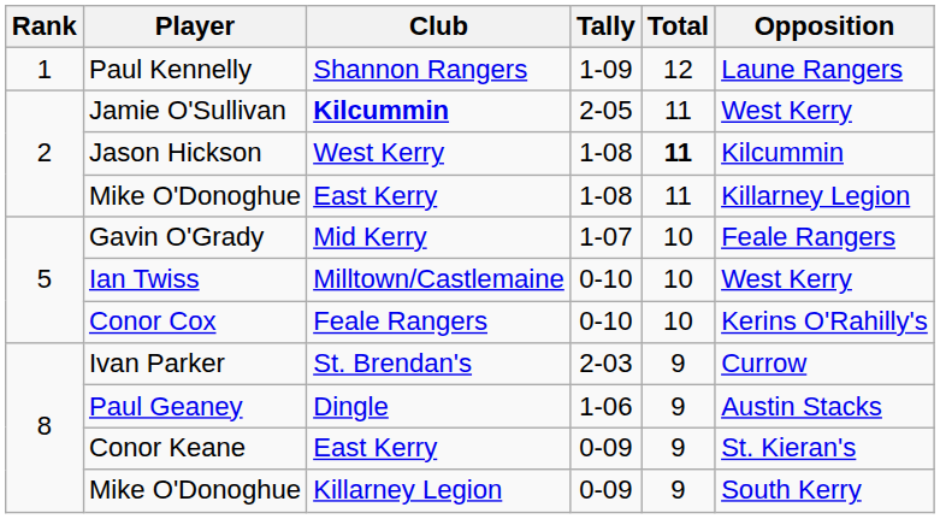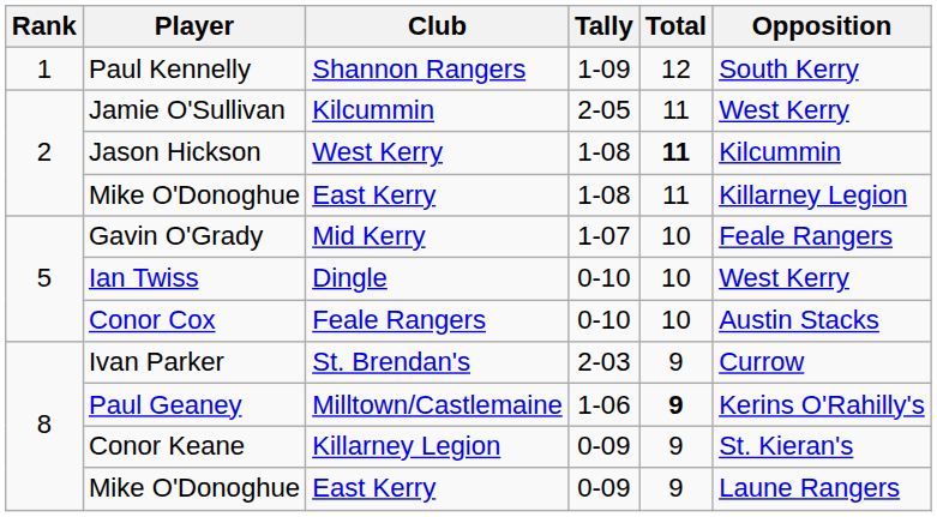Paul Kennelly | Opposition: Laune Rangers -> South Kerry
Jamie O'Sullivan | Club: bold -> normal
Ian Twiss | Club: Milltown/Castlemaine -> Dingle
Conor Cox | Opposition: Kerins O'Rahilly's -> Austin Stacks
Paul Geaney | Club: Dingle -> Milltown/Castlemaine
Paul Geaney | Total: normal -> bold
Paul Geaney | Opposition: Austin Stacks -> Kerins O'Rahilly's
Conor Keane | Club: East Kerry -> Killarney Legion
Mike O'Donoghue / 0-09 | Club: Killarney Legion -> East Kerry
Mike O'Donoghue / 0-09 | Opposition: South Kerry -> Laune Rangers
